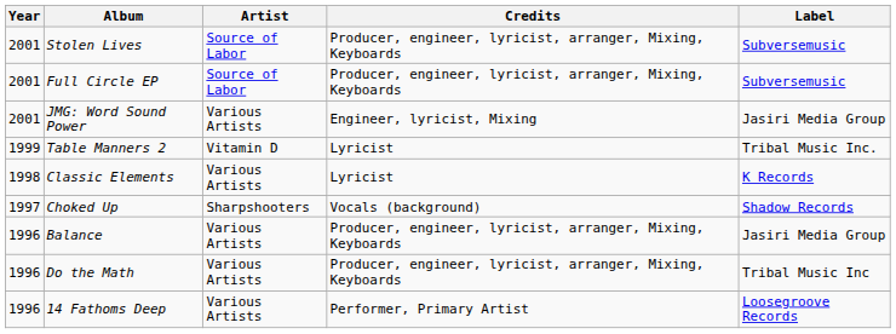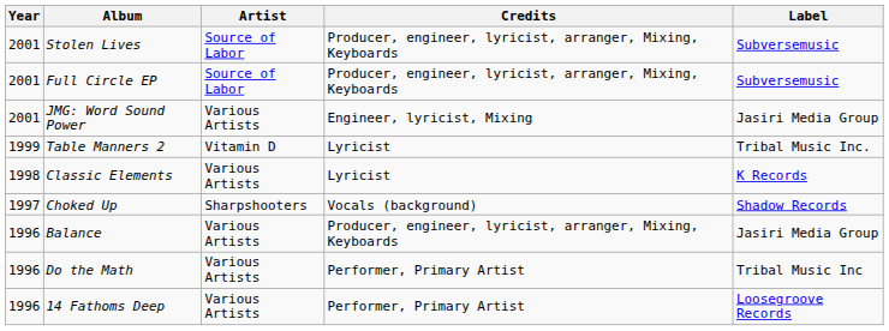Do the Math | Credits: Producer, engineer, lyricist, arranger, Mixing, Keyboards -> Performer, Primary Artist
